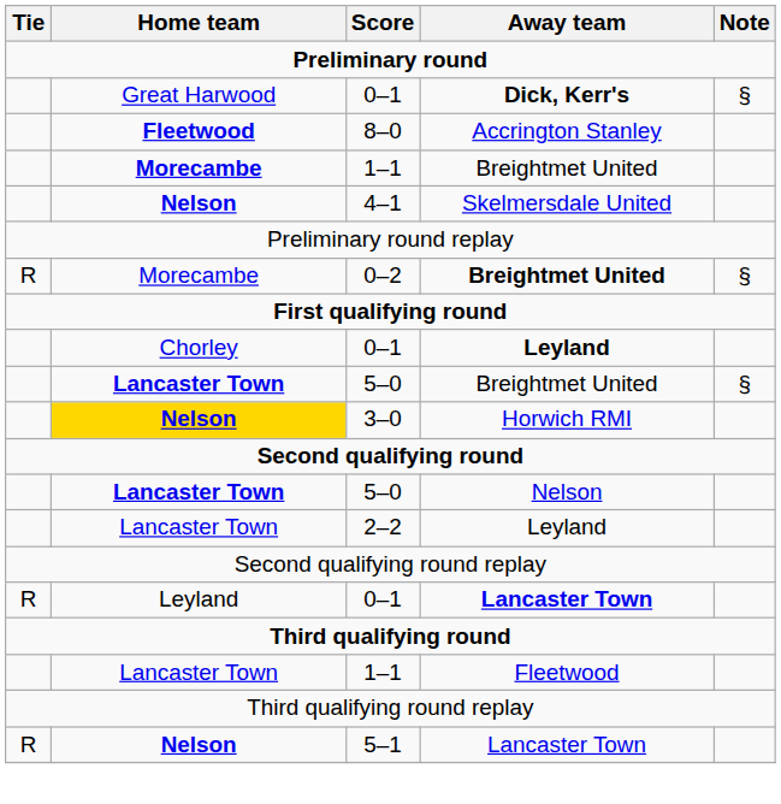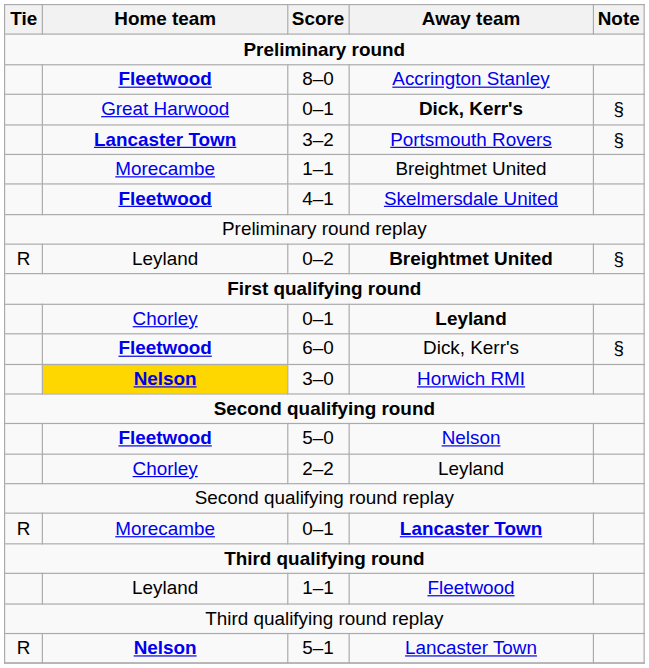rows swapped: 8–0 <-> 0–1 / Dick, Kerr's
+ row: Lancaster Town | 3–2 | Portsmouth Rovers | §
1–1 / Breightmet United | Home team: bold -> normal
4–1 | Home team: Nelson -> Fleetwood
0–2 | Home team: Morecambe -> Leyland
+ row: Fleetwood | 6–0 | Dick, Kerr's | §
- row: Lancaster Town | 5–0 | Breightmet United | §
5–0 / Nelson | Home team: Lancaster Town -> Fleetwood
2–2 | Home team: Lancaster Town -> Chorley
0–1 / Lancaster Town | Home team: Leyland -> Morecambe
1–1 / Fleetwood | Home team: Lancaster Town -> Leyland
